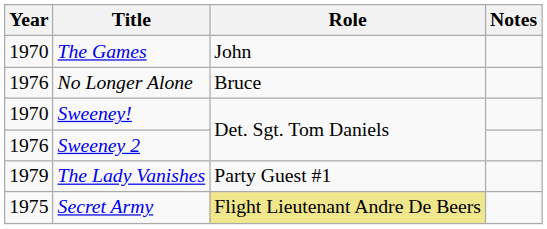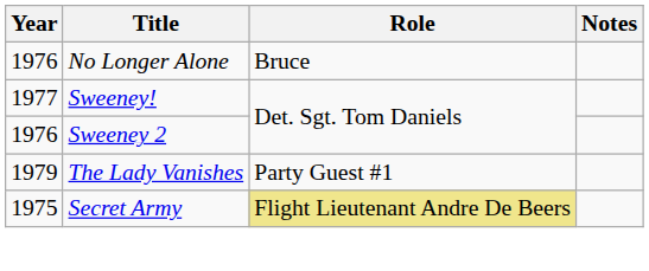- row: 1970 | The Games | John
Sweeney! | Year: 1970 -> 1977
